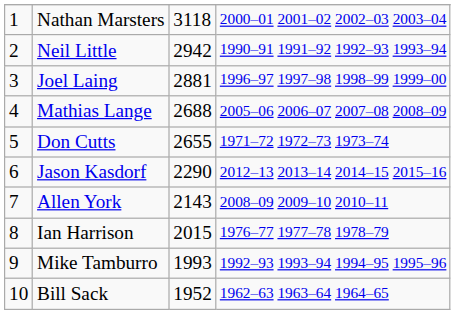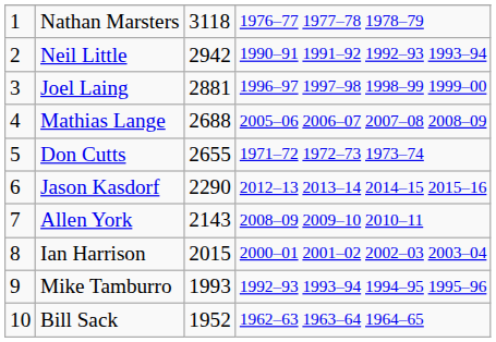Nathan Marsters | column 4: 2000–01 2001–02 2002–03 2003–04 -> 1976–77 1977–78 1978–79
Ian Harrison | column 4: 1976–77 1977–78 1978–79 -> 2000–01 2001–02 2002–03 2003–04
